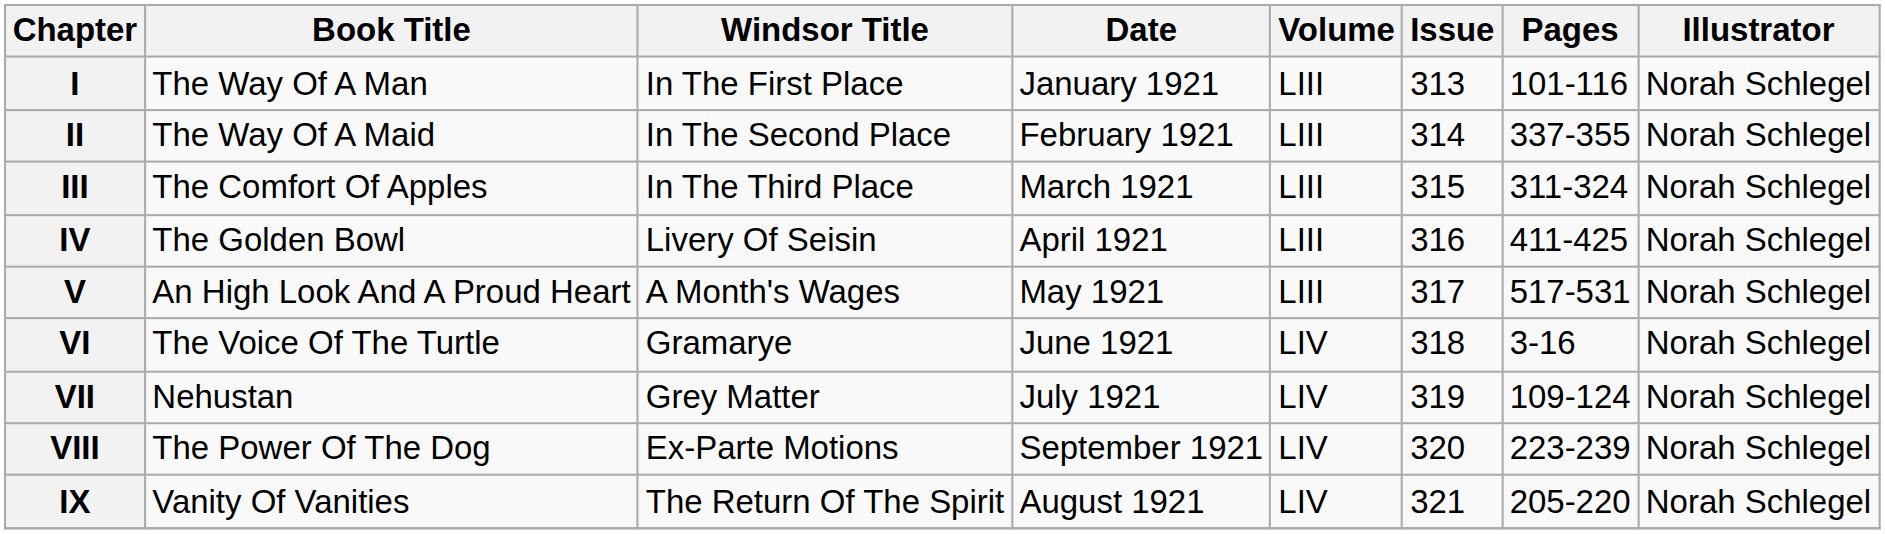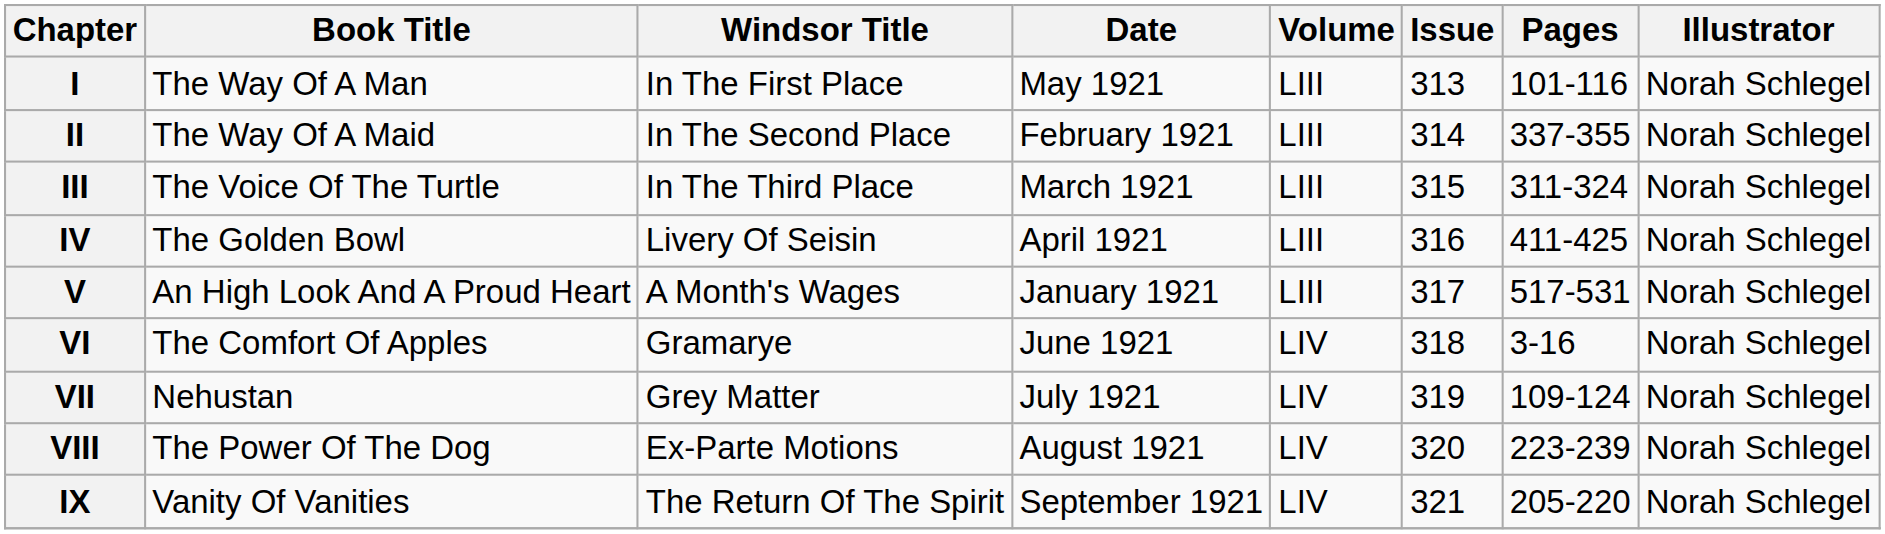I | Date: January 1921 -> May 1921
III | Book Title: The Comfort Of Apples -> The Voice Of The Turtle
V | Date: May 1921 -> January 1921
VI | Book Title: The Voice Of The Turtle -> The Comfort Of Apples
VIII | Date: September 1921 -> August 1921
IX | Date: August 1921 -> September 1921
